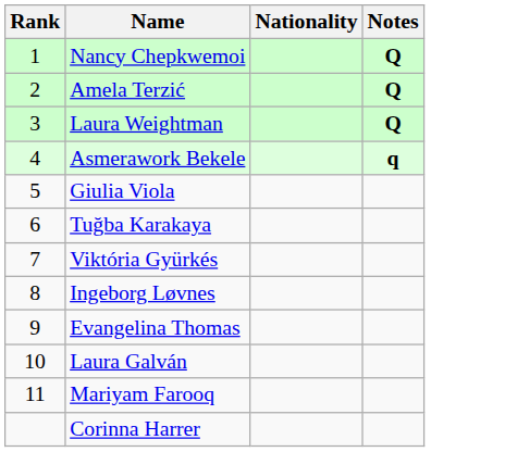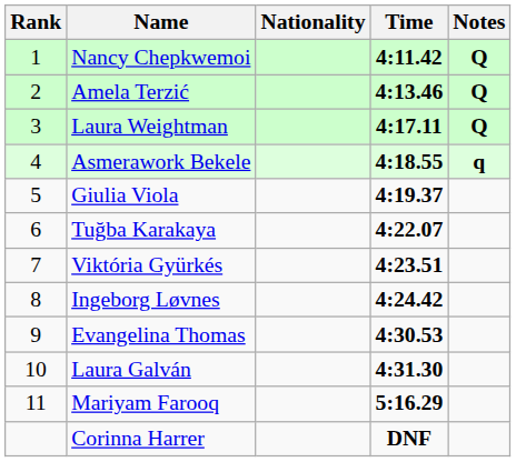+ column: Time | 4:11.42 | 4:13.46 | 4:17.11 | 4:18.55 | 4:19.37 | 4:22.07 | 4:23.51 | 4:24.42 | 4:30.53 | 4:31.30 | 5:16.29 | DNF
